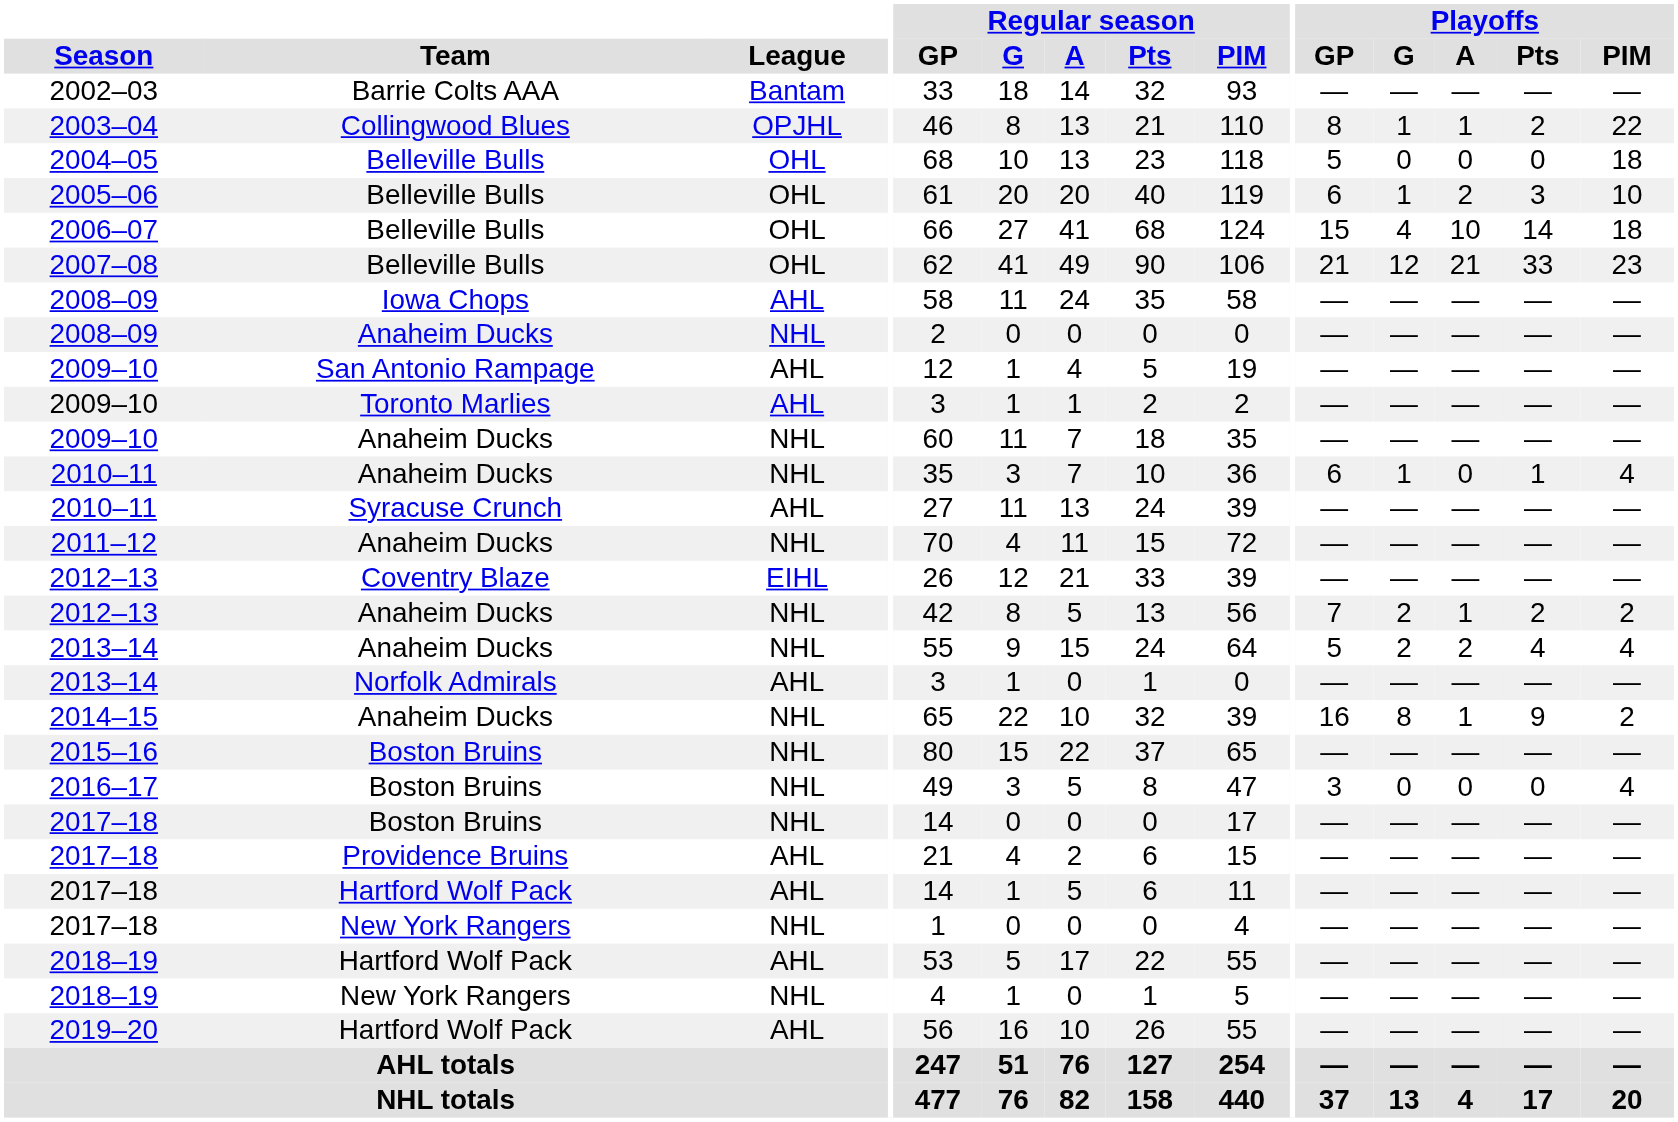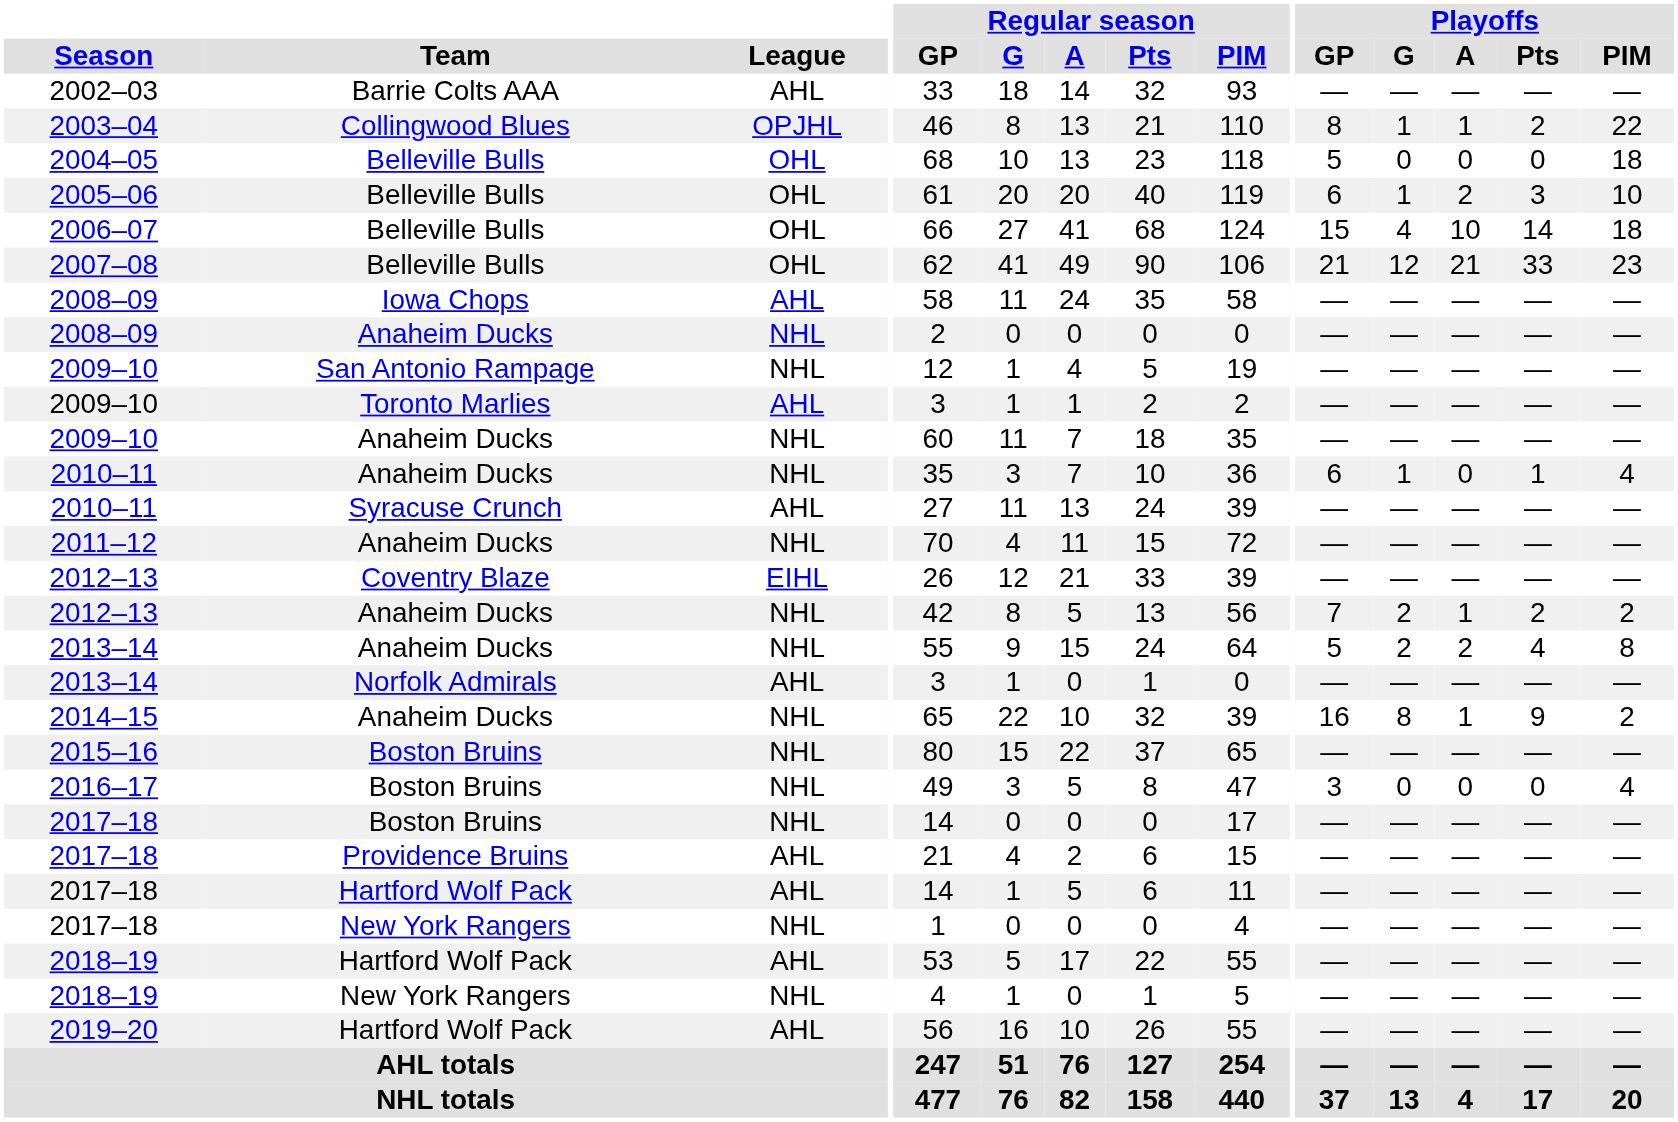2002–03 | League: Bantam -> AHL
2009–10 / San Antonio Rampage | League: AHL -> NHL
2013–14 / Anaheim Ducks | Playoffs / PIM: 4 -> 8
